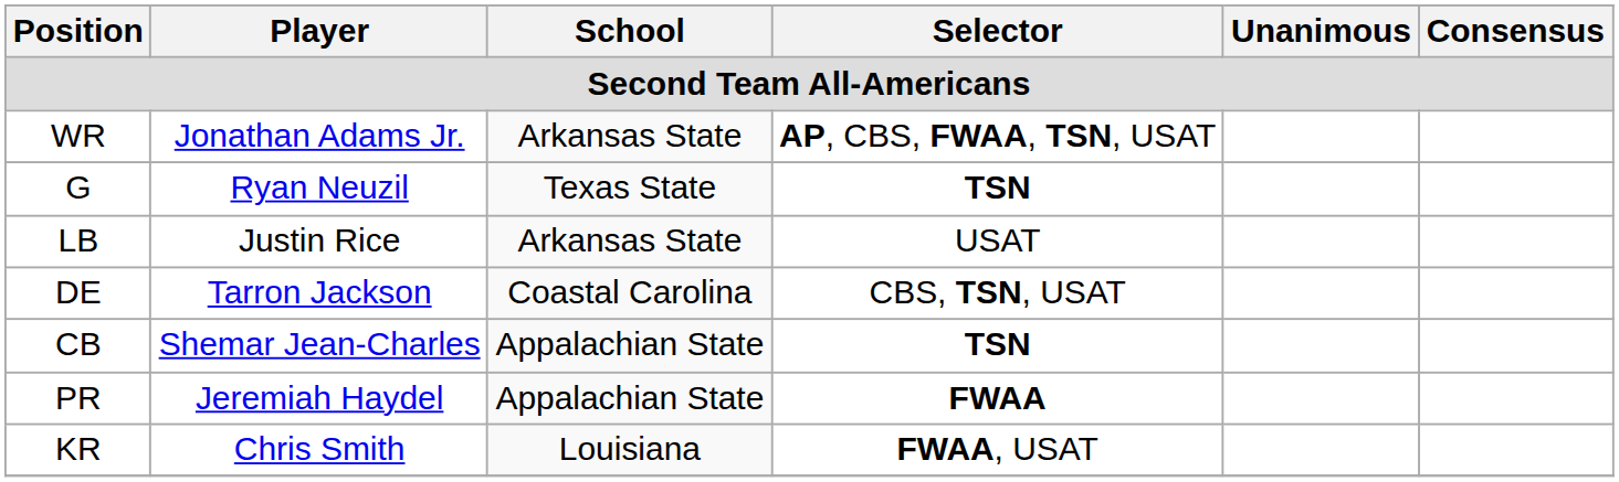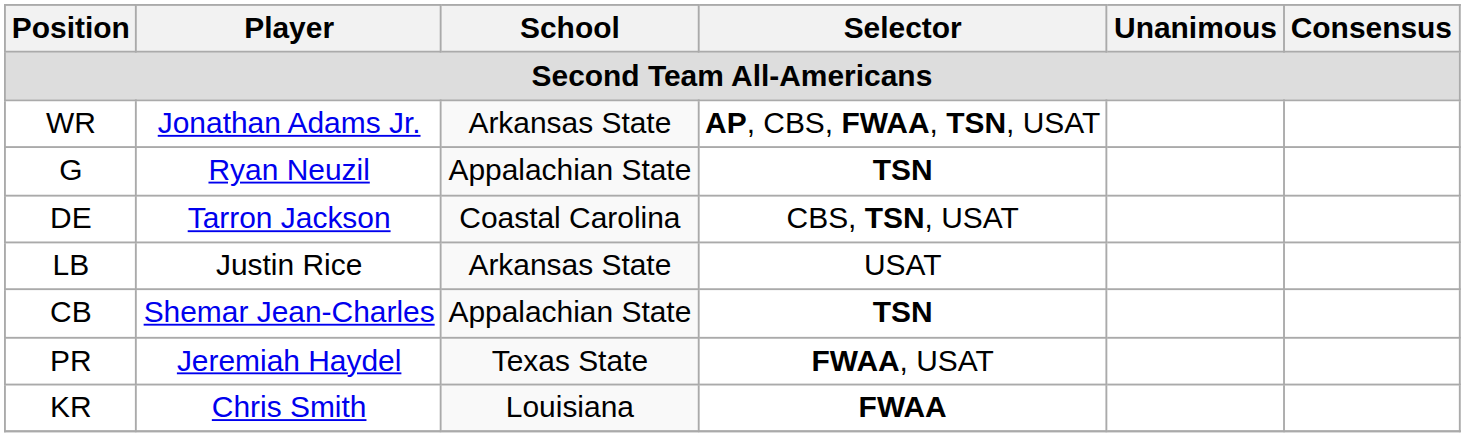G | School: Texas State -> Appalachian State
rows swapped: DE <-> LB
PR | School: Appalachian State -> Texas State
PR | Selector: FWAA -> FWAA, USAT
KR | Selector: FWAA, USAT -> FWAA
